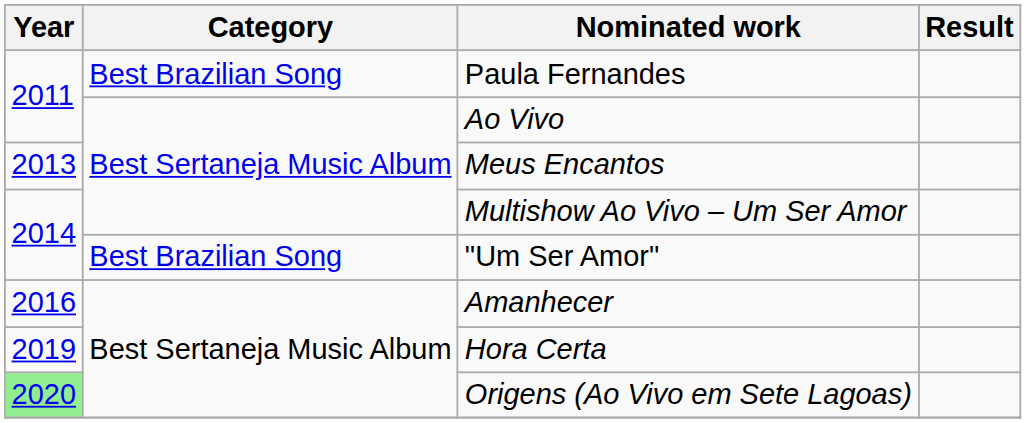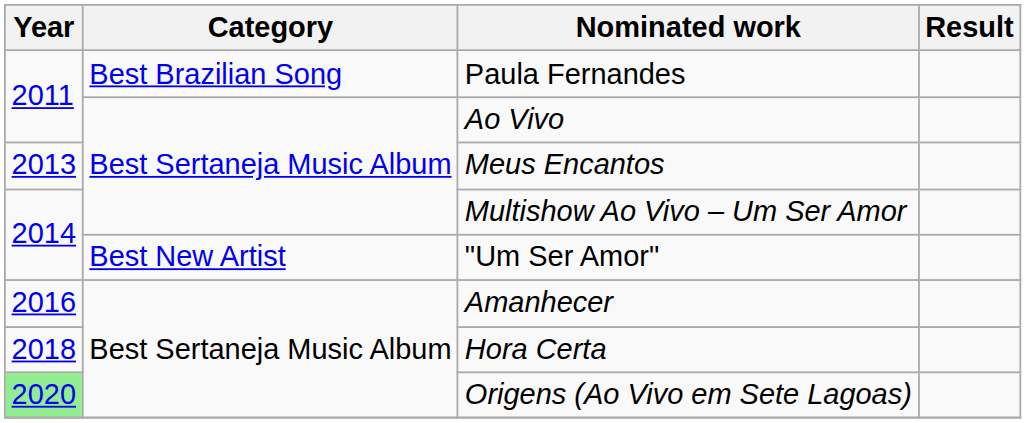"Um Ser Amor" | Category: Best Brazilian Song -> Best New Artist
Hora Certa | Year: 2019 -> 2018
